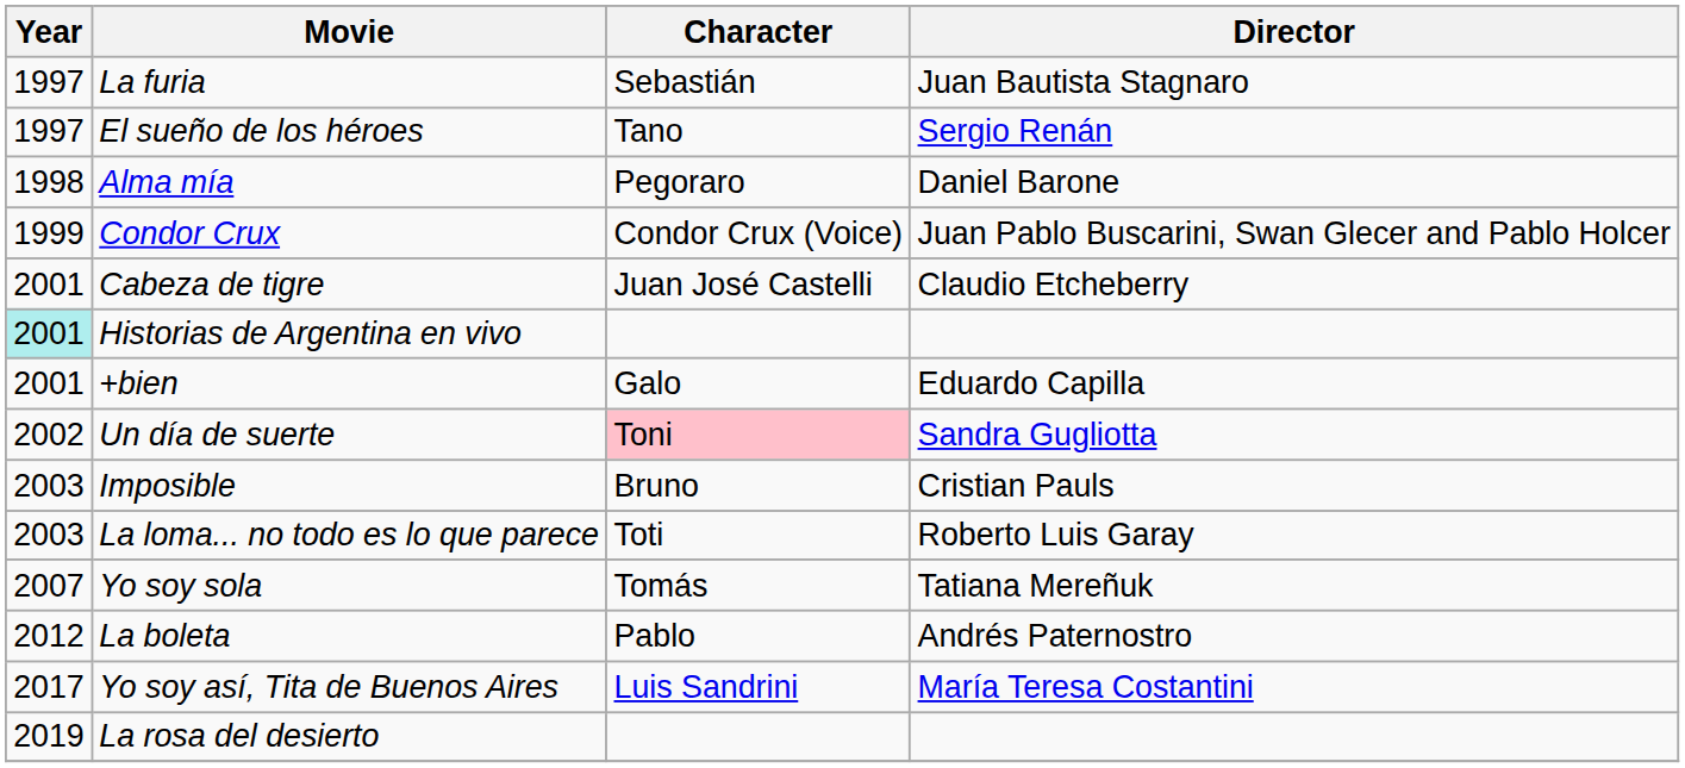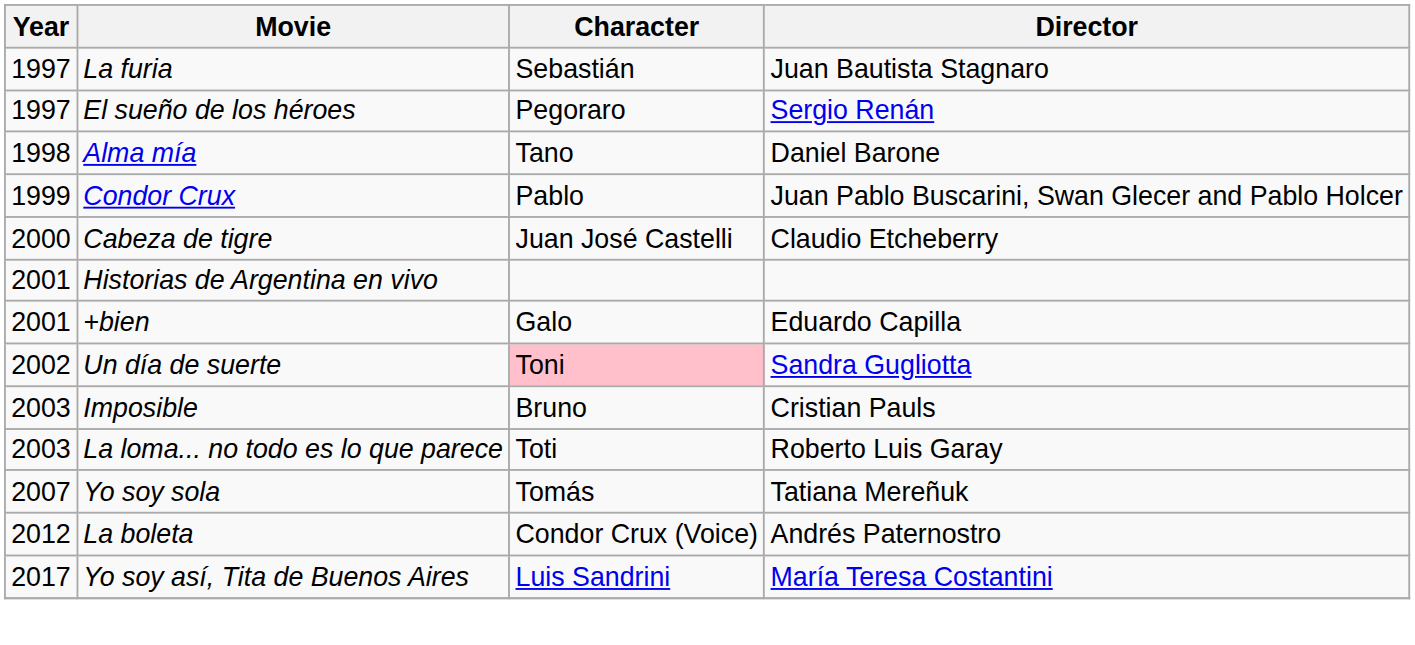El sueño de los héroes | Character: Tano -> Pegoraro
Alma mía | Character: Pegoraro -> Tano
Condor Crux | Character: Condor Crux (Voice) -> Pablo
Cabeza de tigre | Year: 2001 -> 2000
Historias de Argentina en vivo | Year: paleturquoise background -> no background
La boleta | Character: Pablo -> Condor Crux (Voice)
- row: 2019 | La rosa del desierto
